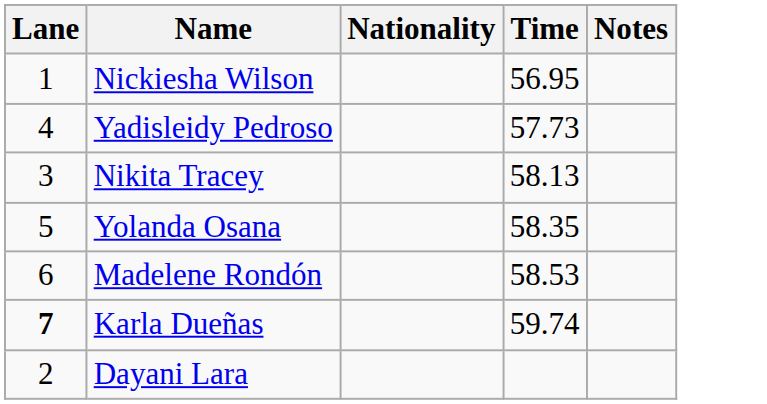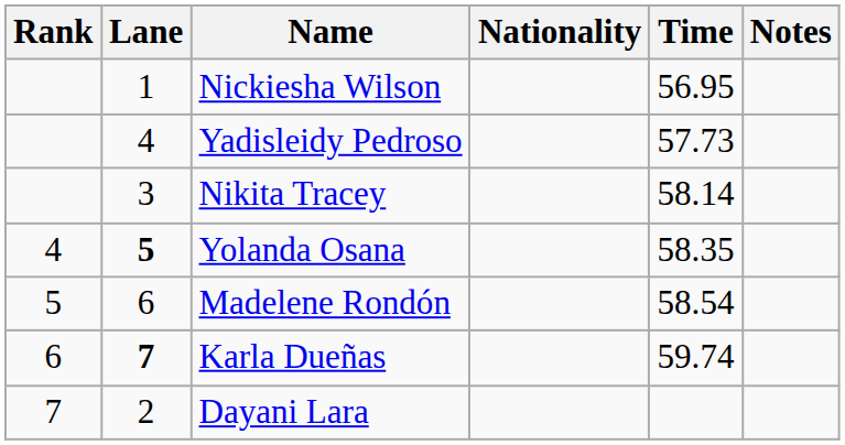+ column: Rank | 4 | 5 | 6 | 7
Nikita Tracey | Time: 58.13 -> 58.14
Yolanda Osana | Lane: normal -> bold
Madelene Rondón | Time: 58.53 -> 58.54
